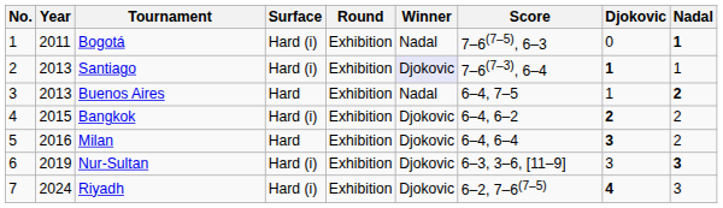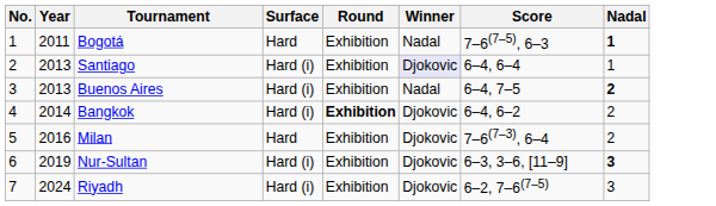- column: Djokovic | 0 | 1 | 1 | 2 | 3 | 3 | 4
Bogotá | Surface: Hard (i) -> Hard
Santiago | Score: 7–6(7–3), 6–4 -> 6–4, 6–4
Buenos Aires | Surface: Hard -> Hard (i)
Bangkok | Year: 2015 -> 2014
Bangkok | Round: normal -> bold
Milan | Score: 6–4, 6–4 -> 7–6(7–3), 6–4
